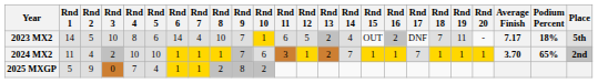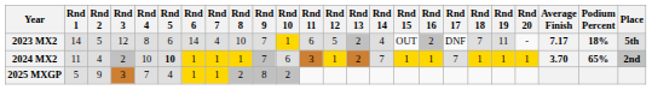2023 MX2 | Rnd 3: 10 -> 12
2024 MX2 | Rnd 5: normal -> bold
2025 MXGP | Rnd 3: 0 -> 3
